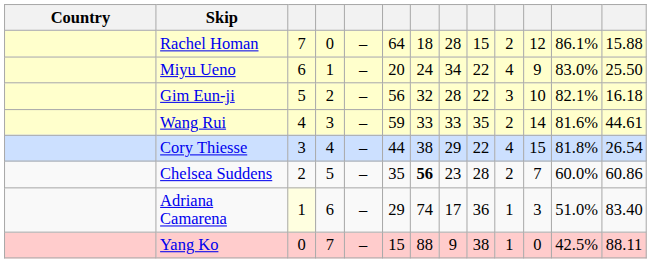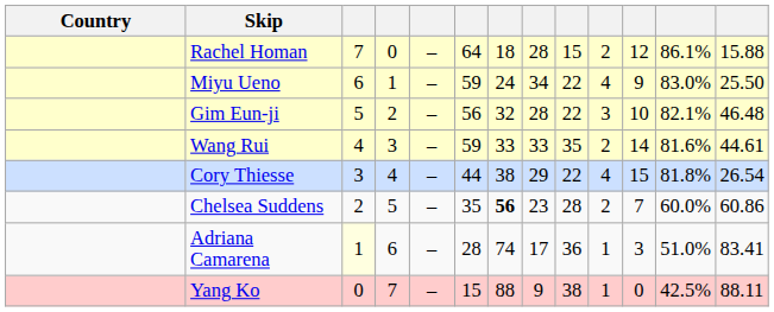Miyu Ueno | column 6: 20 -> 59
Gim Eun-ji | column 13: 16.18 -> 46.48
Adriana Camarena | column 6: 29 -> 28
Adriana Camarena | column 13: 83.40 -> 83.41
